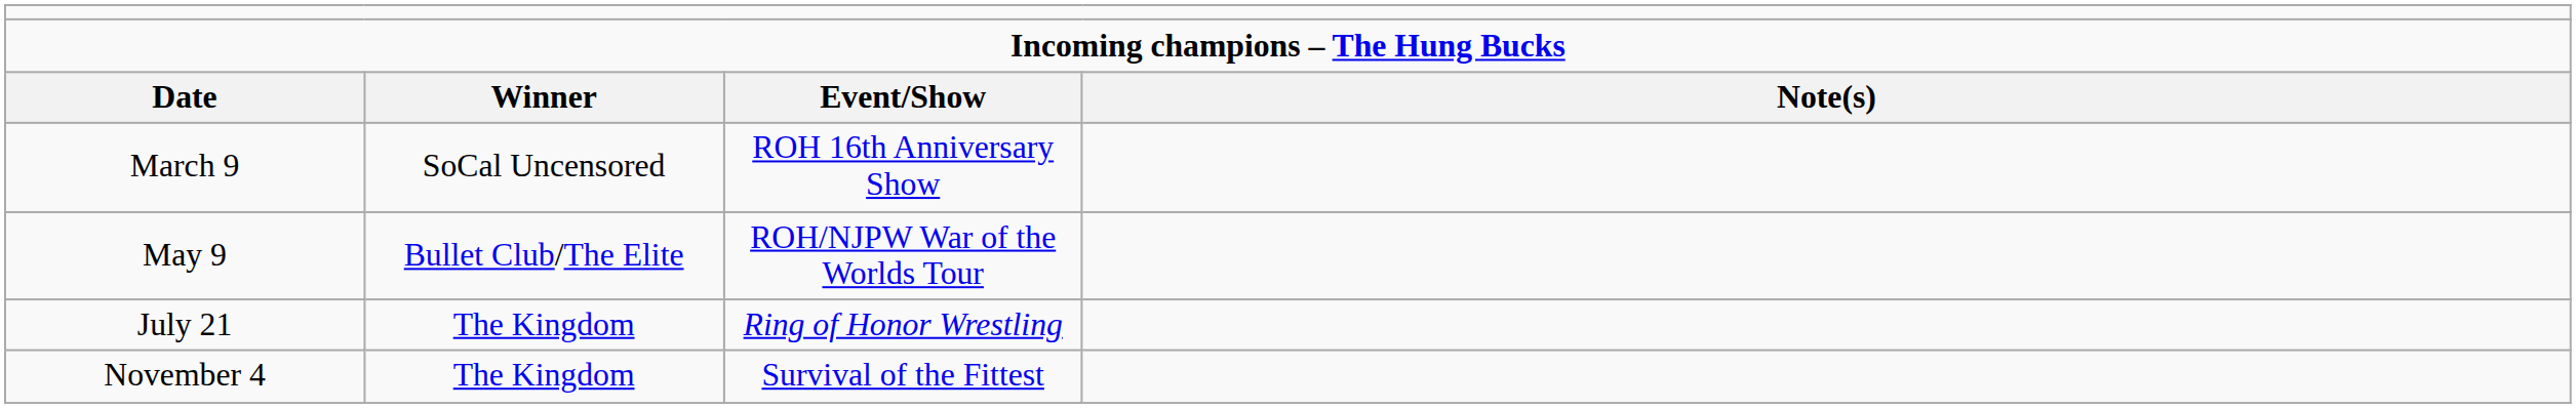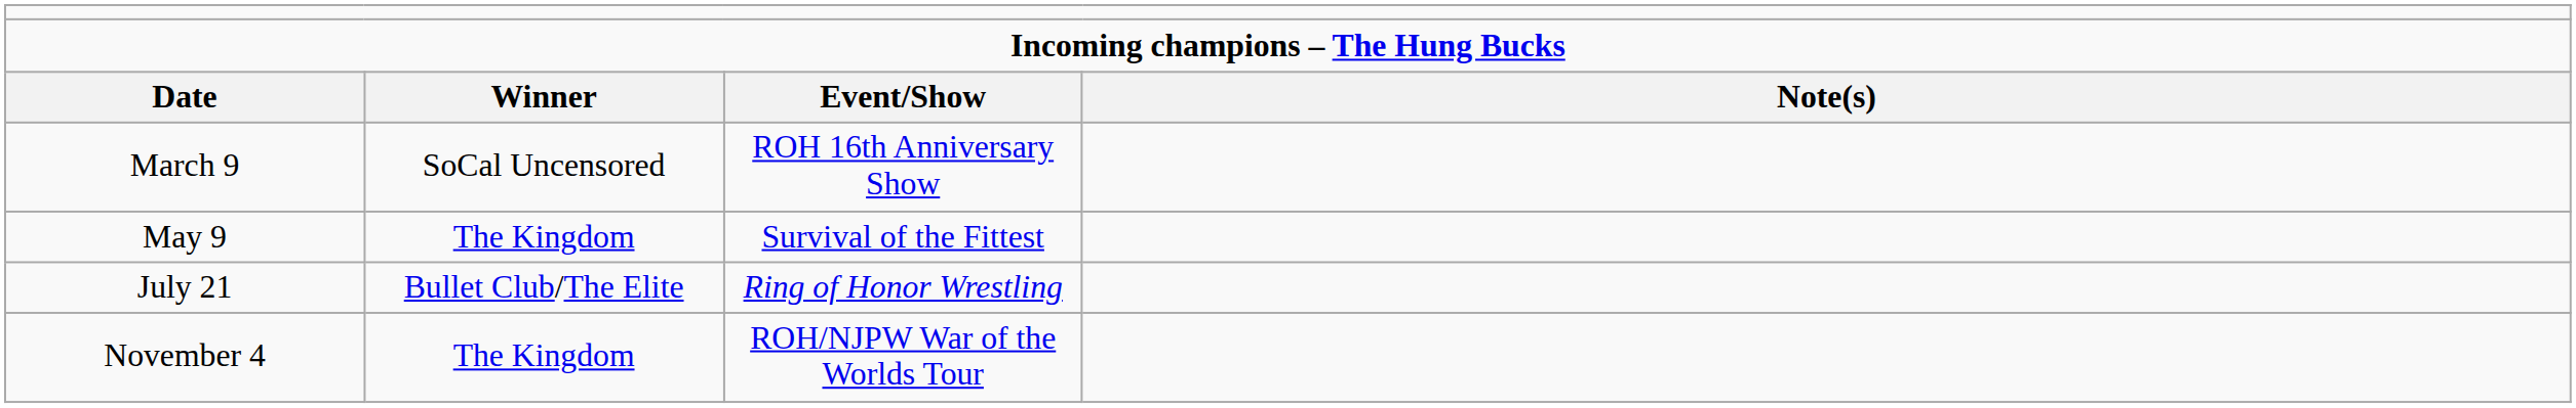May 9 | column 2: Bullet Club/The Elite -> The Kingdom
May 9 | column 3: ROH/NJPW War of the Worlds Tour -> Survival of the Fittest
July 21 | column 2: The Kingdom -> Bullet Club/The Elite
November 4 | column 3: Survival of the Fittest -> ROH/NJPW War of the Worlds Tour
